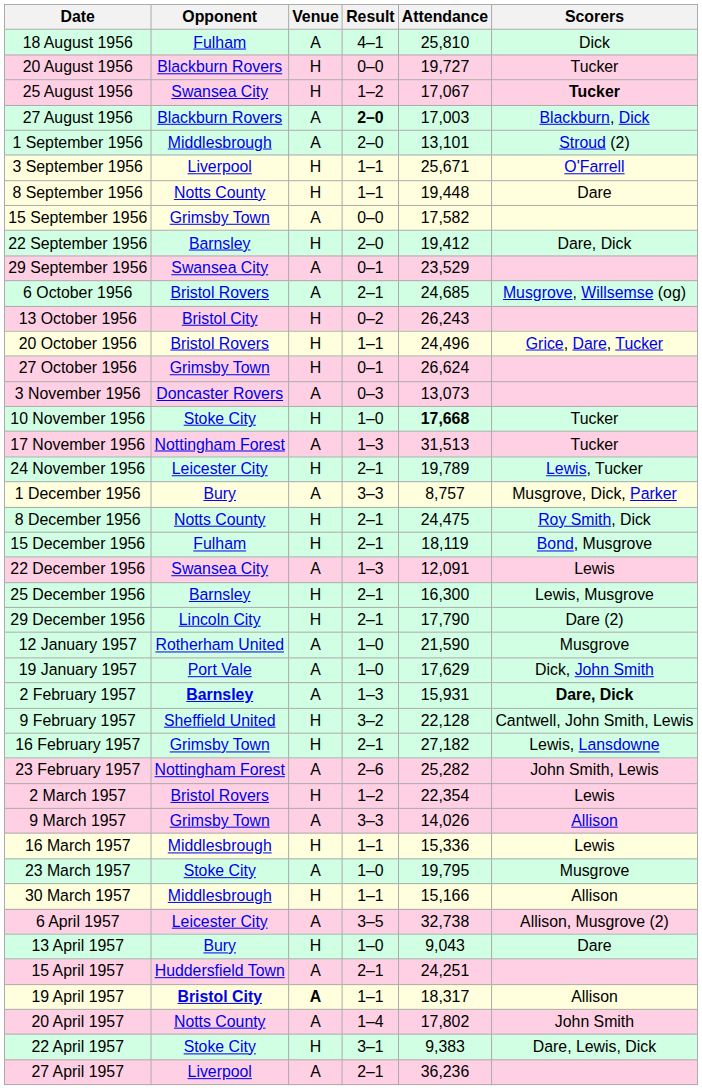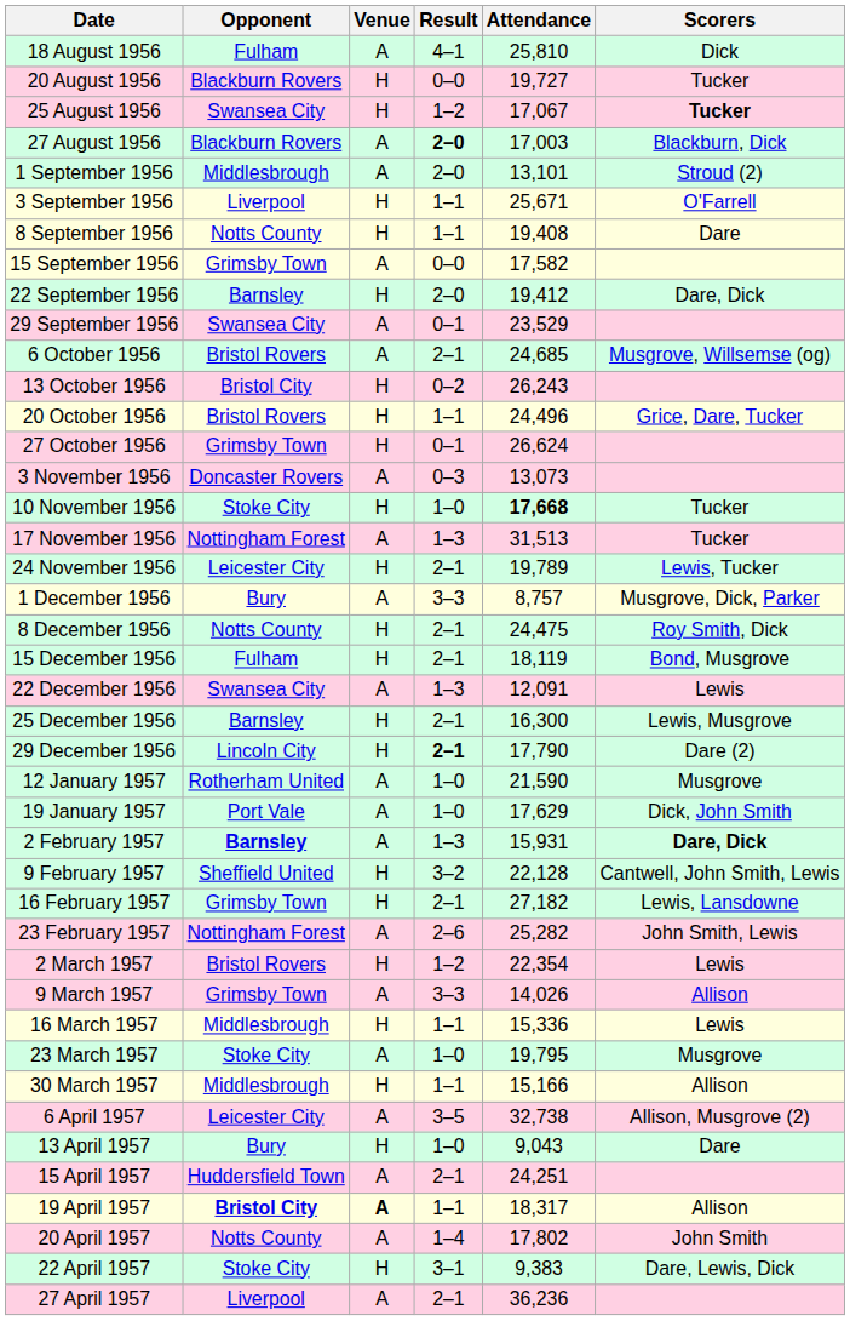8 September 1956 | Attendance: 19,448 -> 19,408
29 December 1956 | Result: normal -> bold
